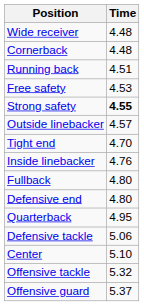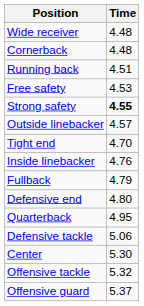Fullback | Time: 4.80 -> 4.79
Center | Time: 5.10 -> 5.30
